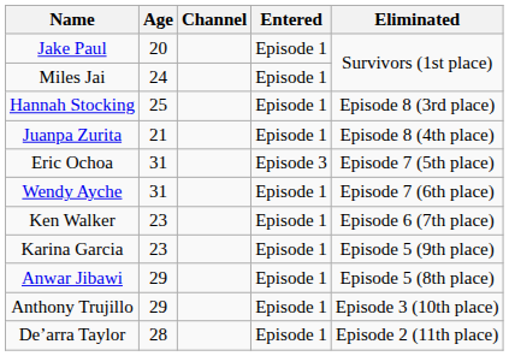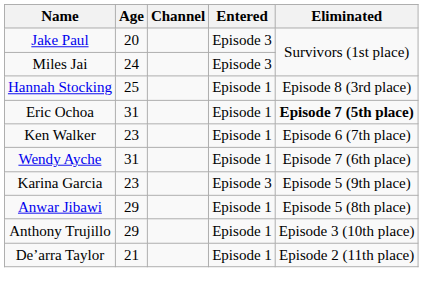Jake Paul | Entered: Episode 1 -> Episode 3
Miles Jai | Entered: Episode 1 -> Episode 3
- row: Juanpa Zurita | 21 | Episode 1 | Episode 8 (4th place)
Eric Ochoa | Entered: Episode 3 -> Episode 1
Eric Ochoa | Eliminated: normal -> bold
rows swapped: Wendy Ayche <-> Ken Walker
Karina Garcia | Entered: Episode 1 -> Episode 3
De’arra Taylor | Age: 28 -> 21
